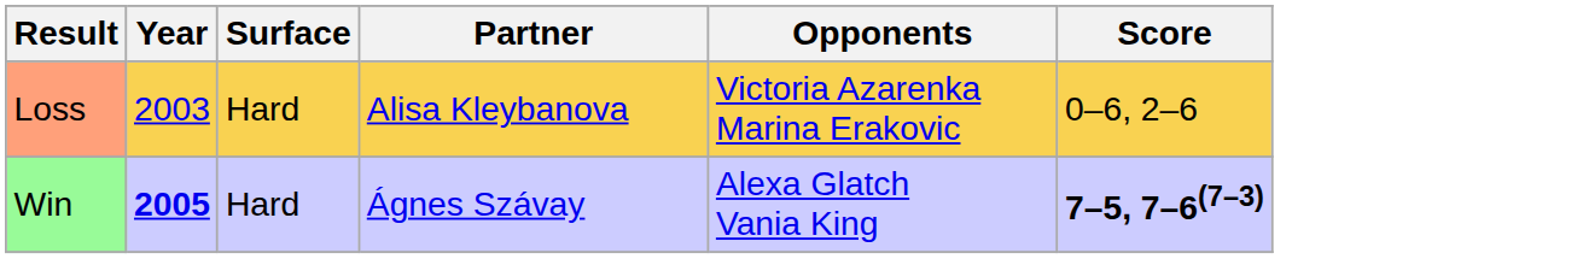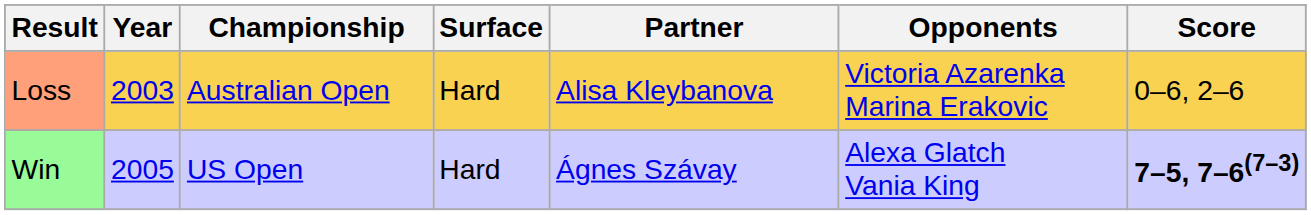+ column: Championship | Australian Open | US Open
Win | Year: bold -> normal
